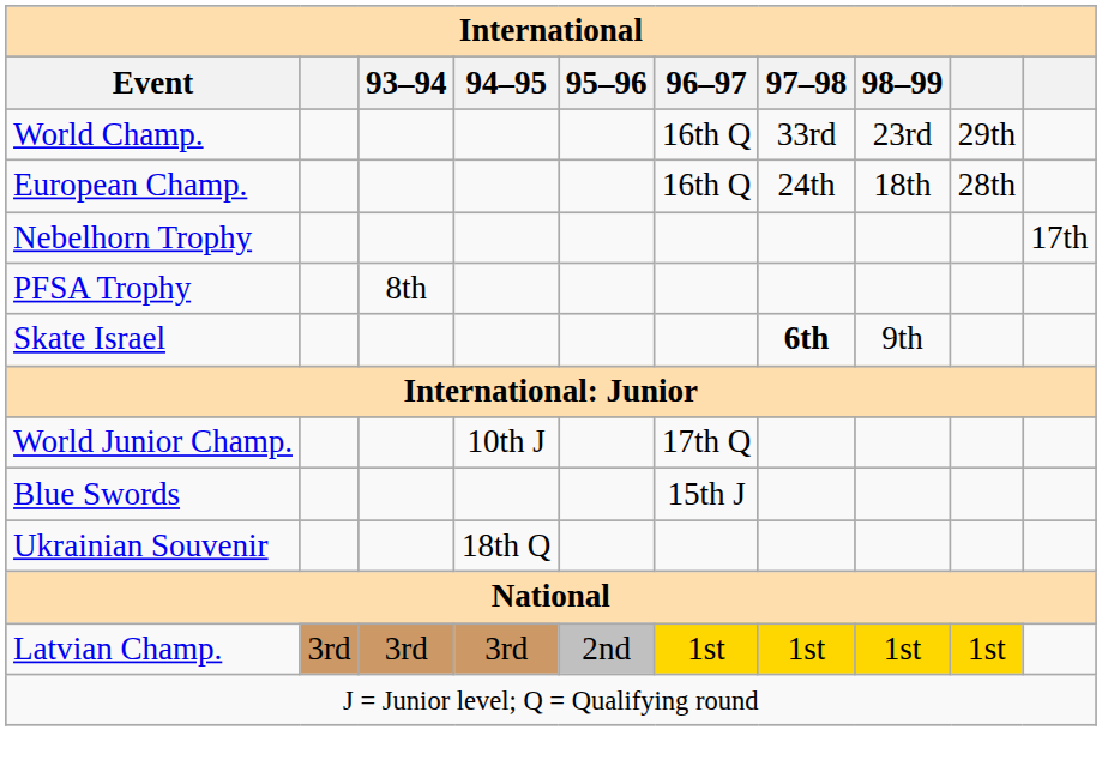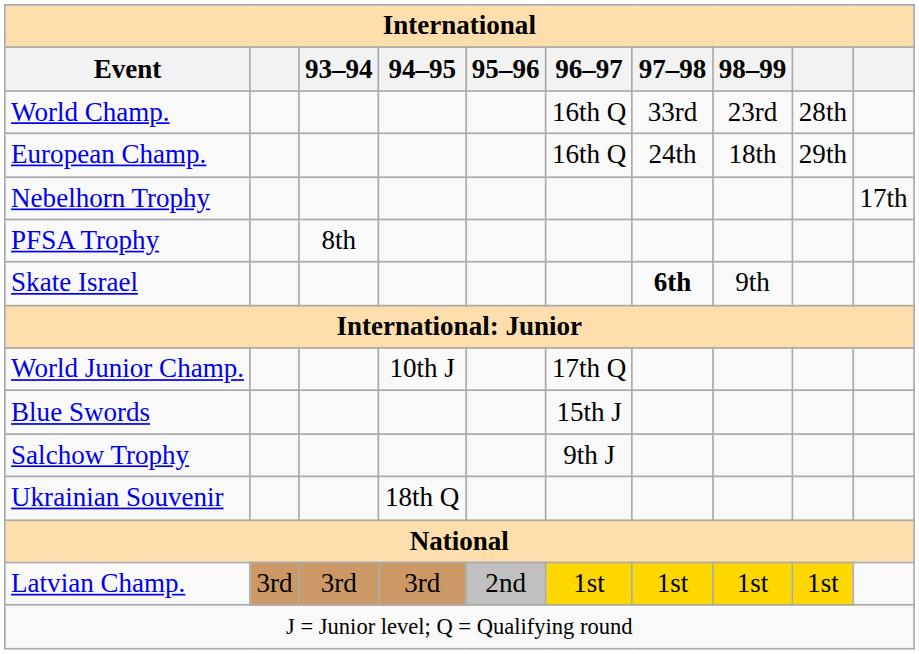World Champ. | column 9: 29th -> 28th
European Champ. | column 9: 28th -> 29th
+ row: Salchow Trophy | 9th J
